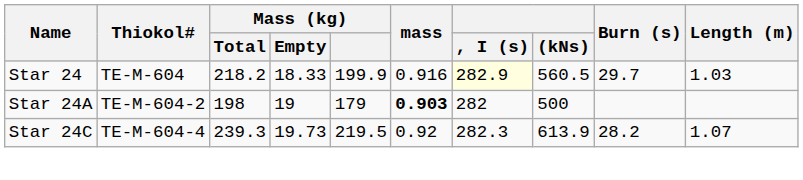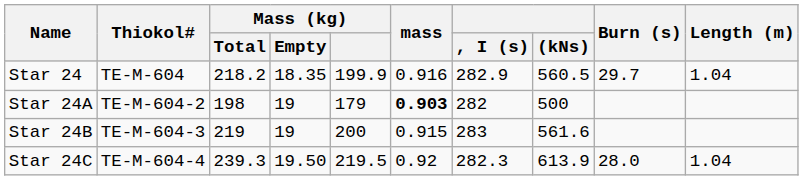Star 24 | Mass (kg) / Empty: 18.33 -> 18.35
Star 24 | , I (s): lightyellow background -> no background
Star 24 | Length (m): 1.03 -> 1.04
+ row: Star 24B | TE-M-604-3 | 219 | 19 | 200 | 0.915 | 283 | 561.6
Star 24C | Mass (kg) / Empty: 19.73 -> 19.50
Star 24C | Burn (s): 28.2 -> 28.0
Star 24C | Length (m): 1.07 -> 1.04
